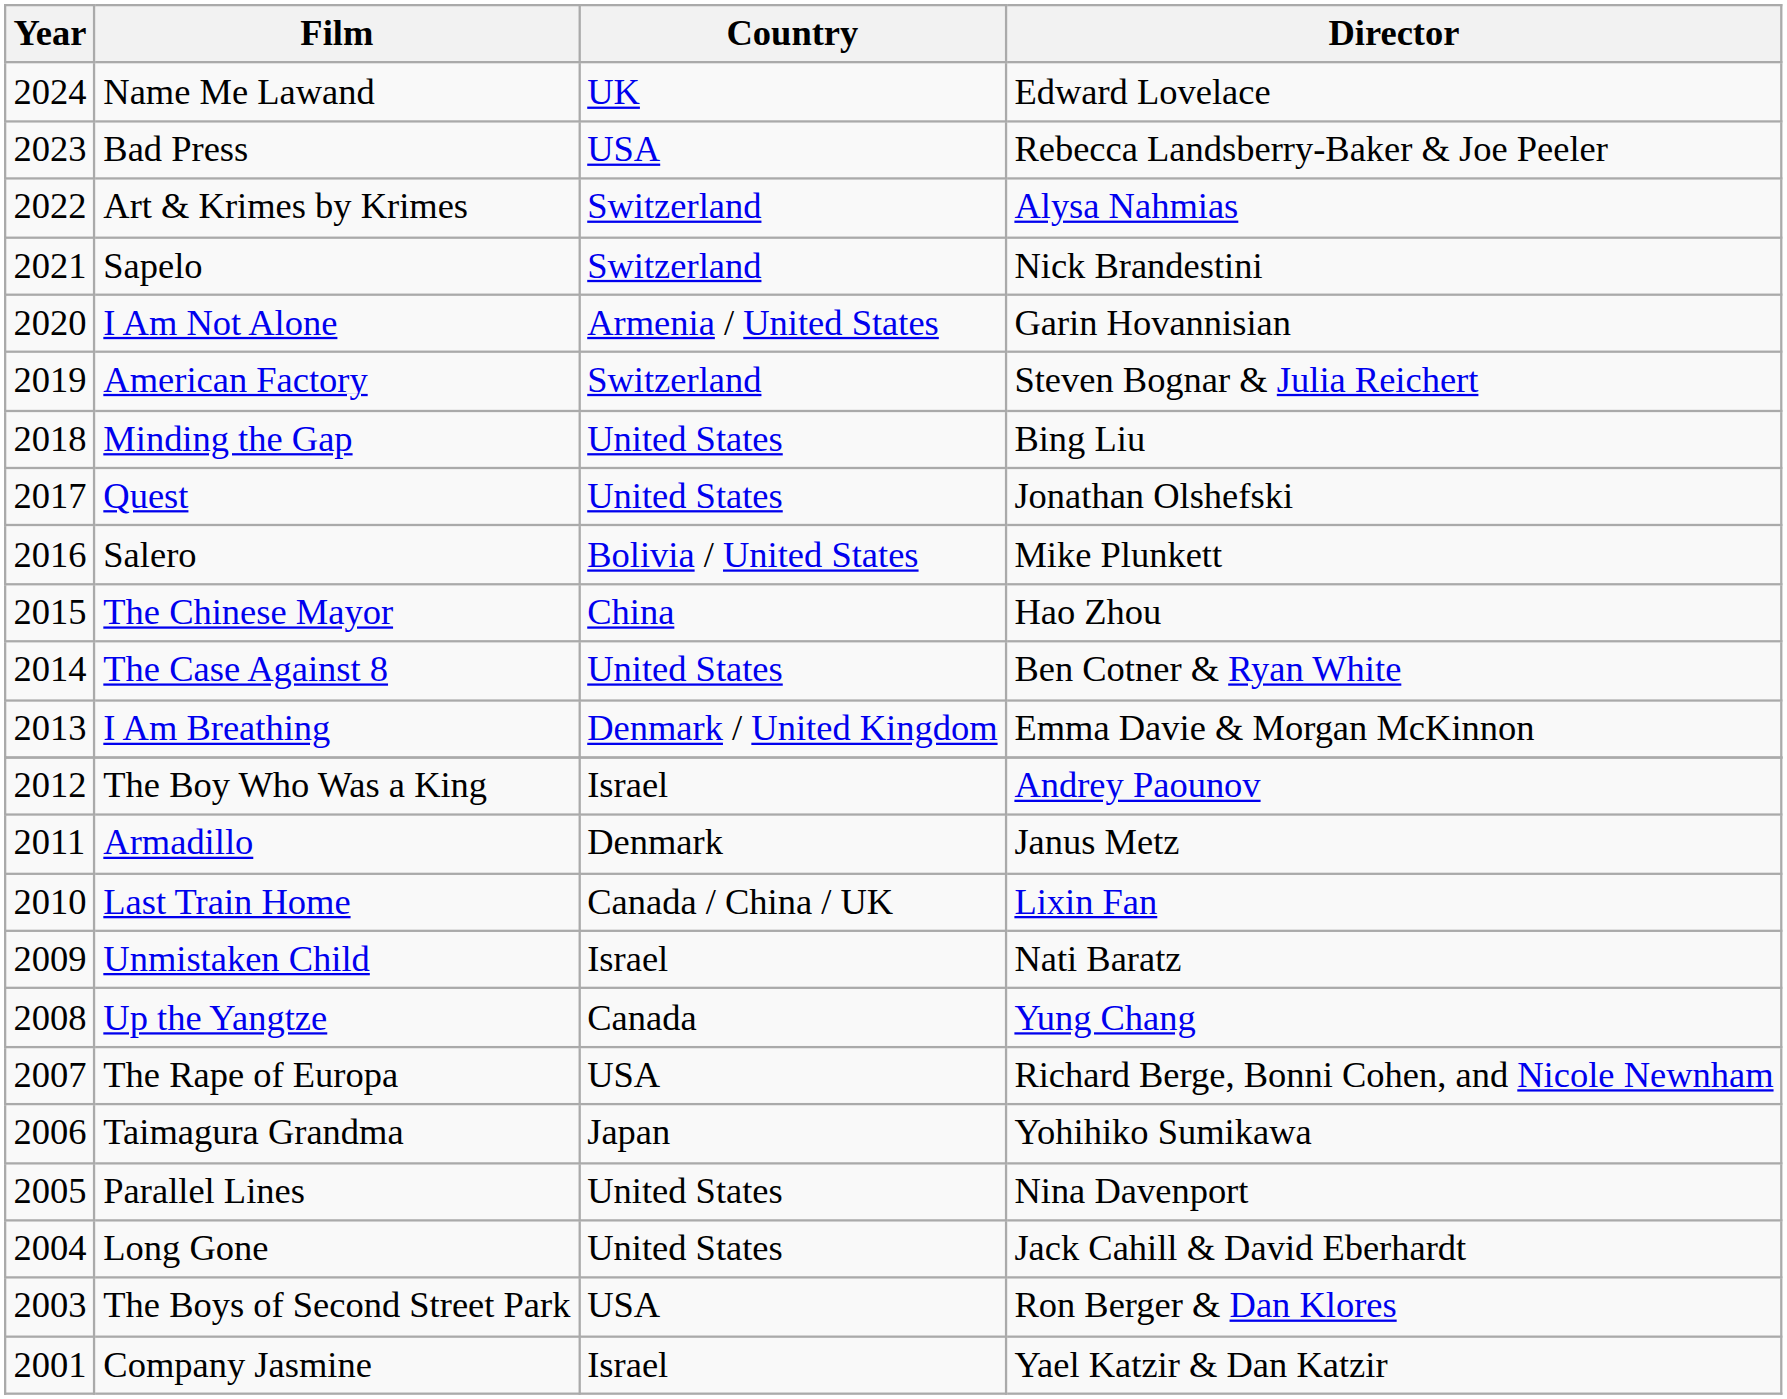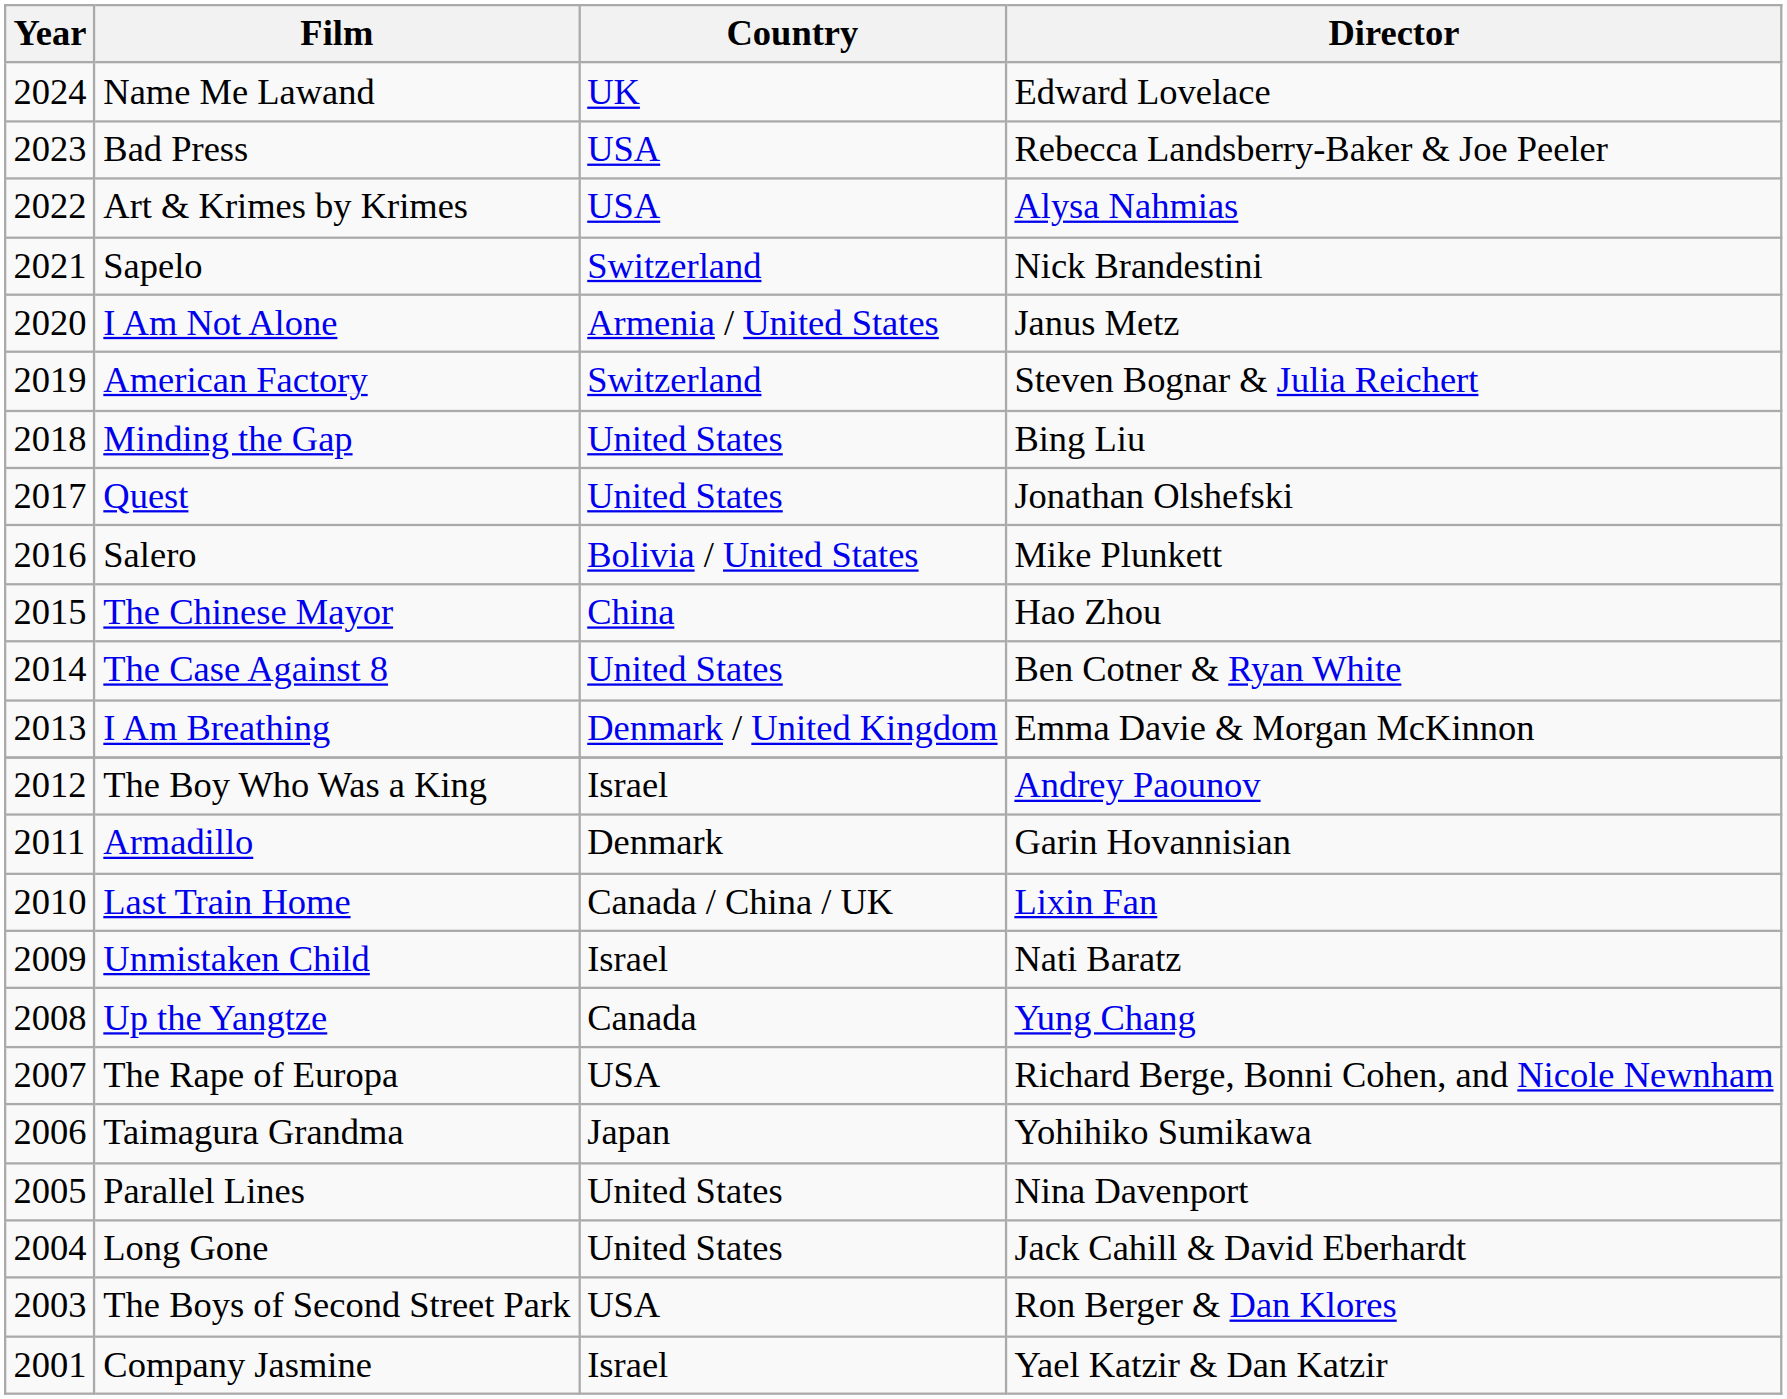Art & Krimes by Krimes | Country: Switzerland -> USA
I Am Not Alone | Director: Garin Hovannisian -> Janus Metz
Armadillo | Director: Janus Metz -> Garin Hovannisian
